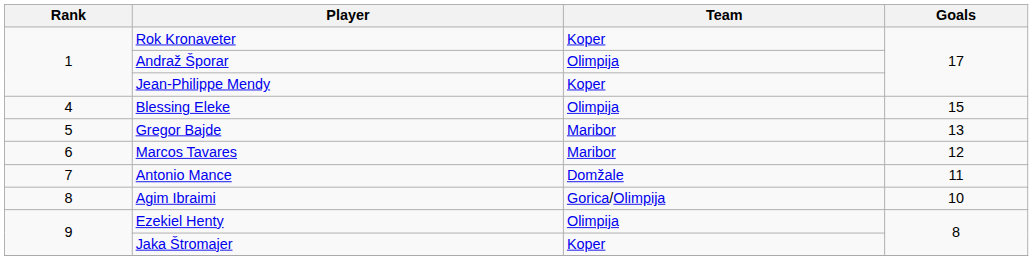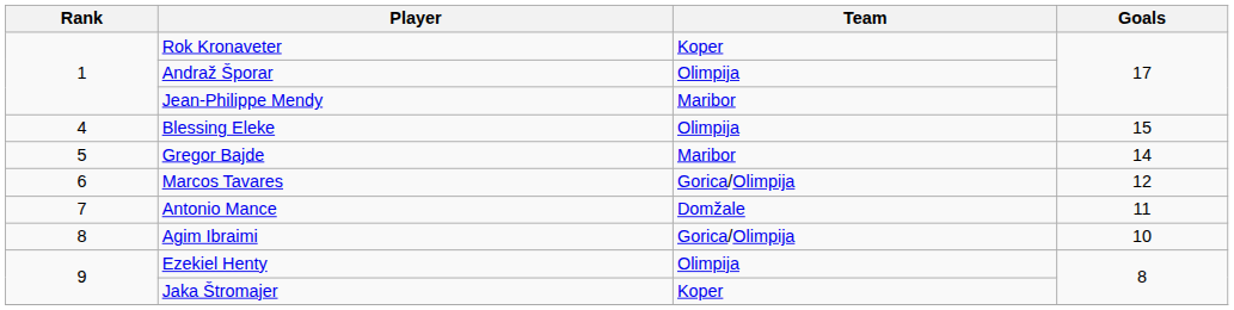Jean-Philippe Mendy | Team: Koper -> Maribor
Gregor Bajde | Goals: 13 -> 14
Marcos Tavares | Team: Maribor -> Gorica/Olimpija
